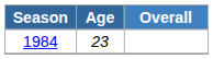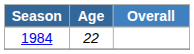1984 | Age: 23 -> 22
